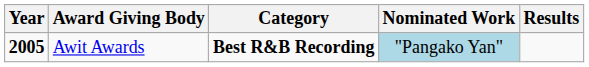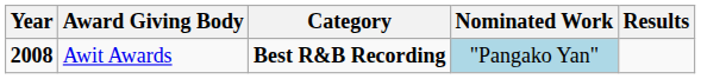Awit Awards | Year: 2005 -> 2008
